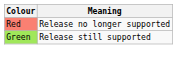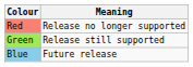+ row: Blue | Future release
